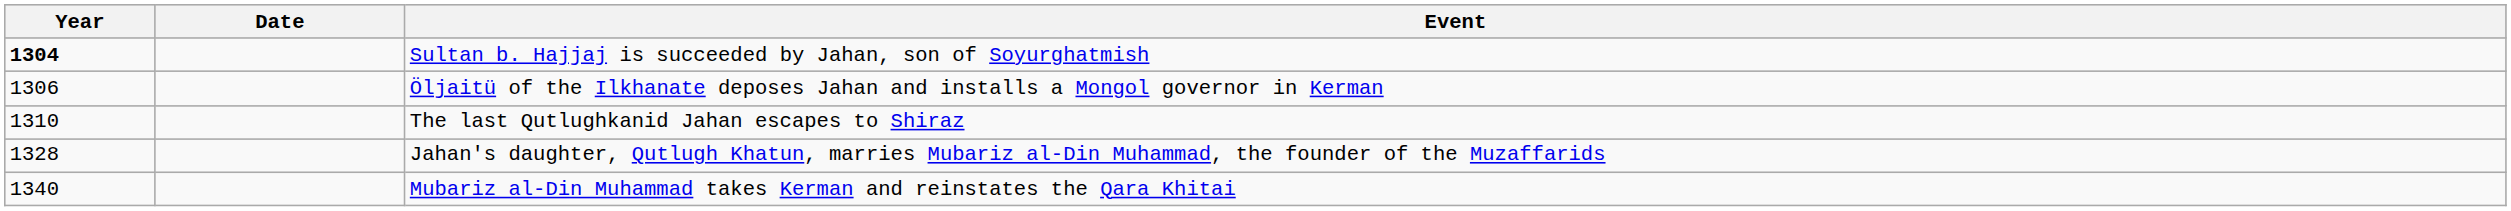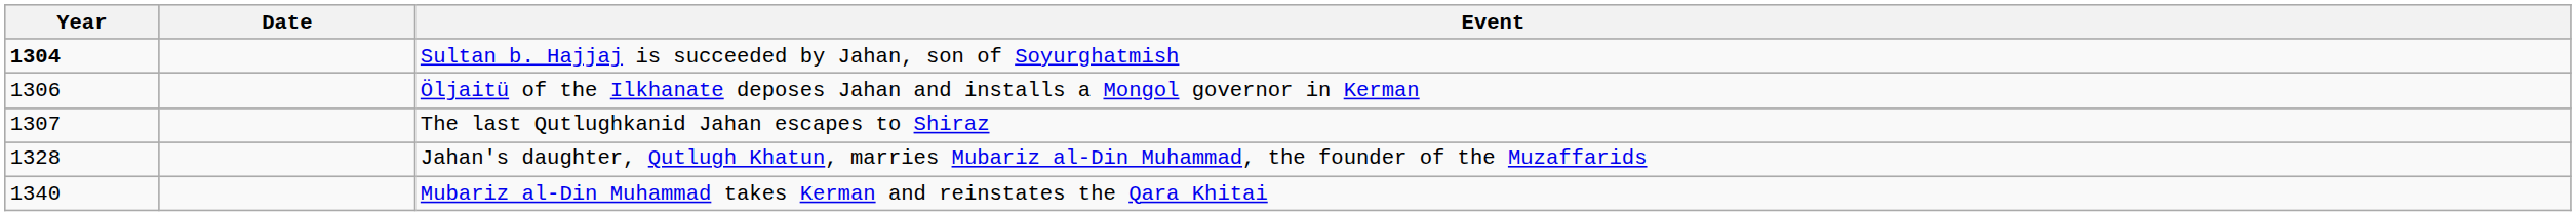The last Qutlughkanid Jahan escapes to Shiraz | Year: 1310 -> 1307
